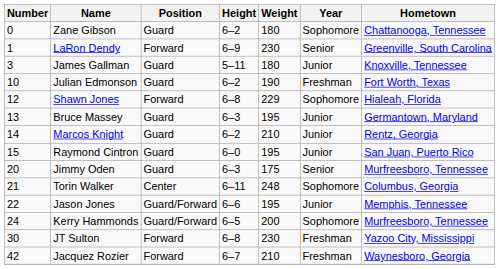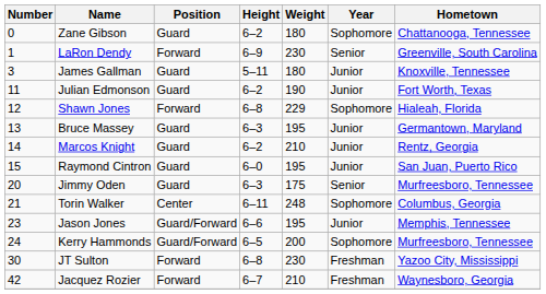Julian Edmonson | Number: 10 -> 11
Julian Edmonson | Year: Freshman -> Junior
Jason Jones | Number: 22 -> 23
